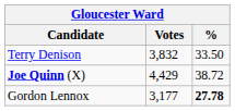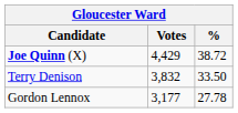rows swapped: Joe Quinn (X) <-> Terry Denison
Gordon Lennox | %: bold -> normal
